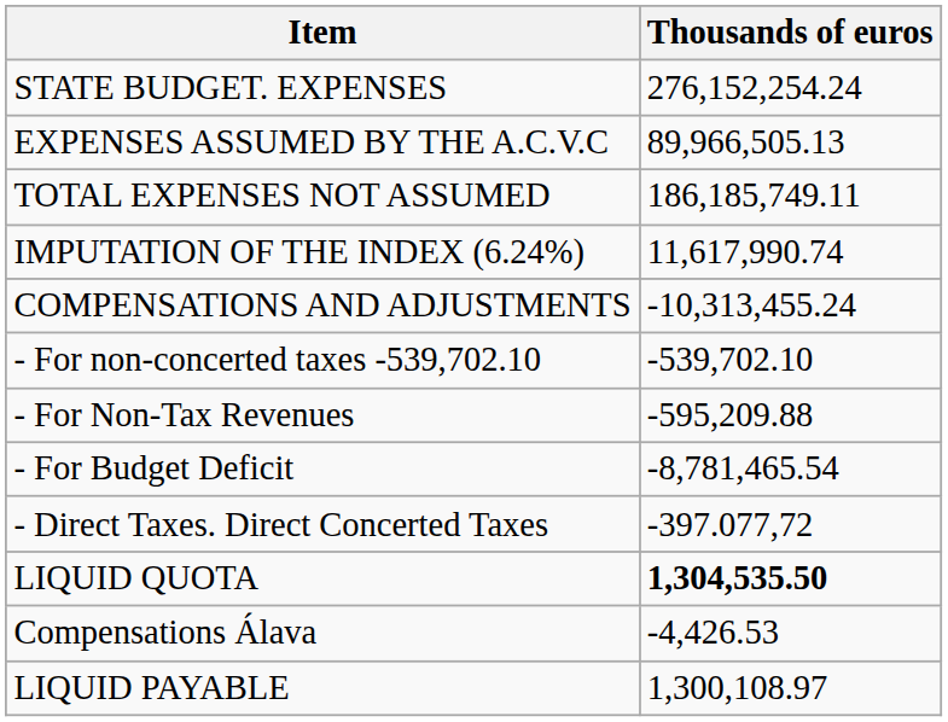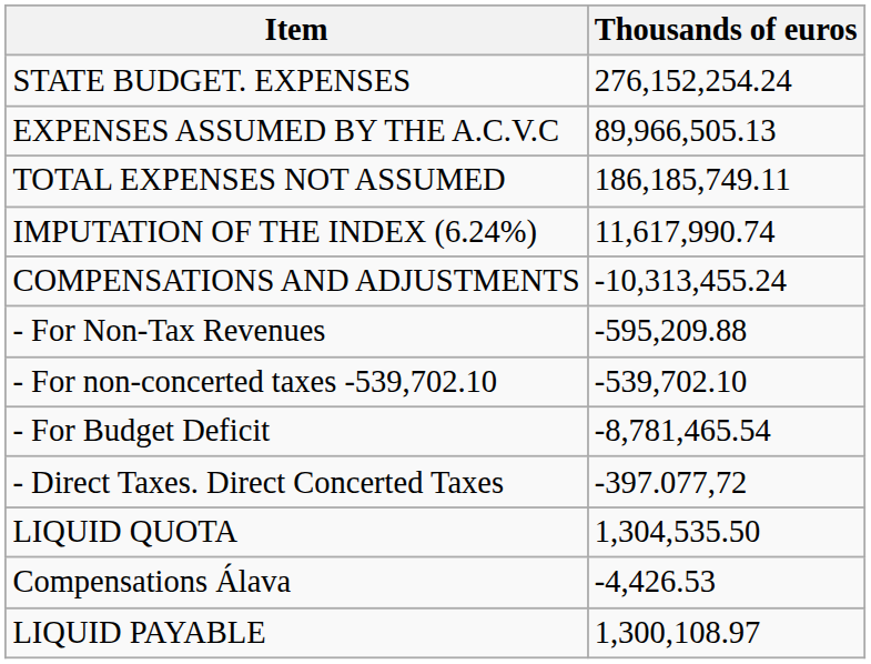rows swapped: - For non-concerted taxes -539,702.10 <-> - For Non-Tax Revenues
LIQUID QUOTA | Thousands of euros: bold -> normal
